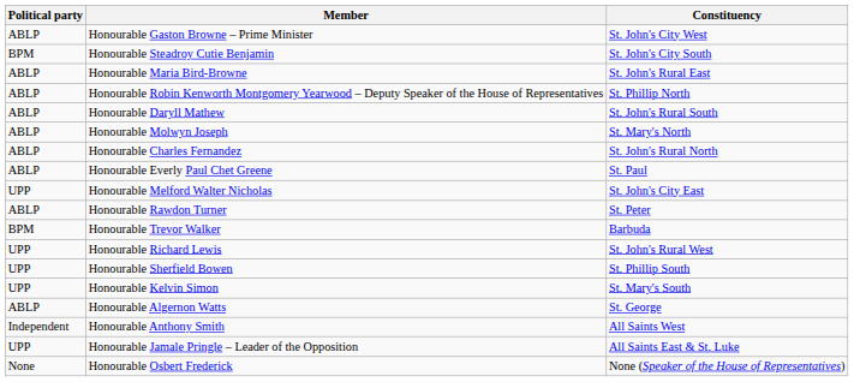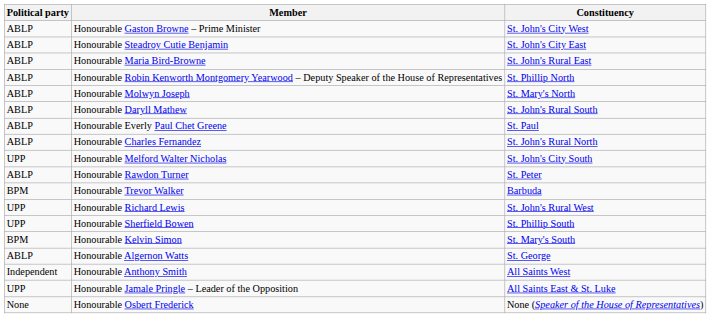Honourable Steadroy Cutie Benjamin | Political party: BPM -> ABLP
Honourable Steadroy Cutie Benjamin | Constituency: St. John's City South -> St. John's City East
rows swapped: Honourable Molwyn Joseph <-> Honourable Daryll Mathew
rows swapped: Honourable Everly Paul Chet Greene <-> Honourable Charles Fernandez
Honourable Melford Walter Nicholas | Constituency: St. John's City East -> St. John's City South
Honourable Kelvin Simon | Political party: UPP -> BPM
